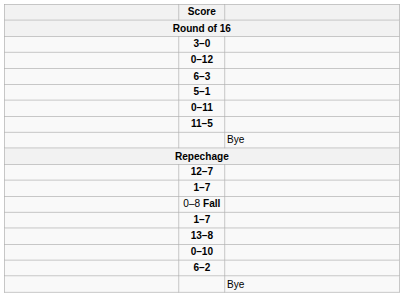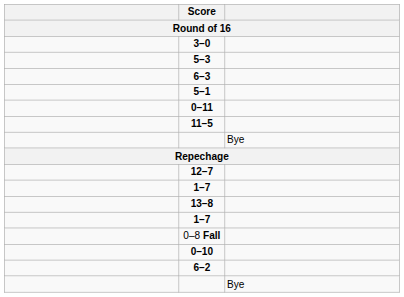+ row: 5–3
- row: 0–12
rows swapped: 0–8 Fall <-> 13–8
